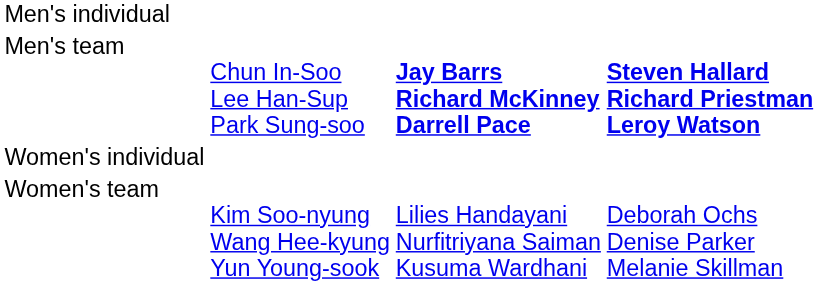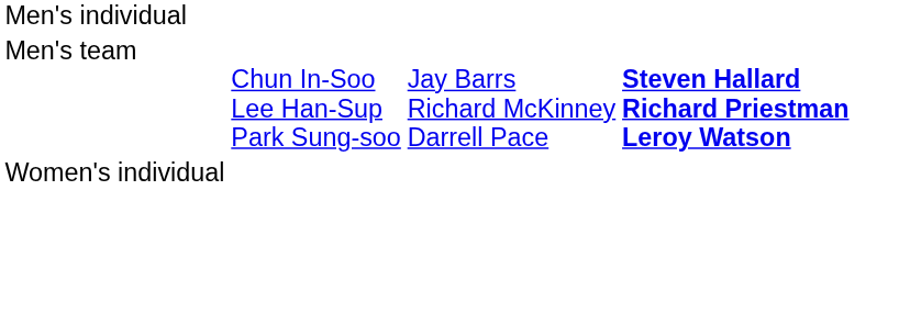Men's team | column 3: bold -> normal
- row: Women's team | Kim Soo-nyung Wang Hee-kyung Yun Young-sook | Lilies Handayani Nurfitriyana Saiman Kusuma Wardhani | Deborah Ochs Denise Parker Melanie Skillman
